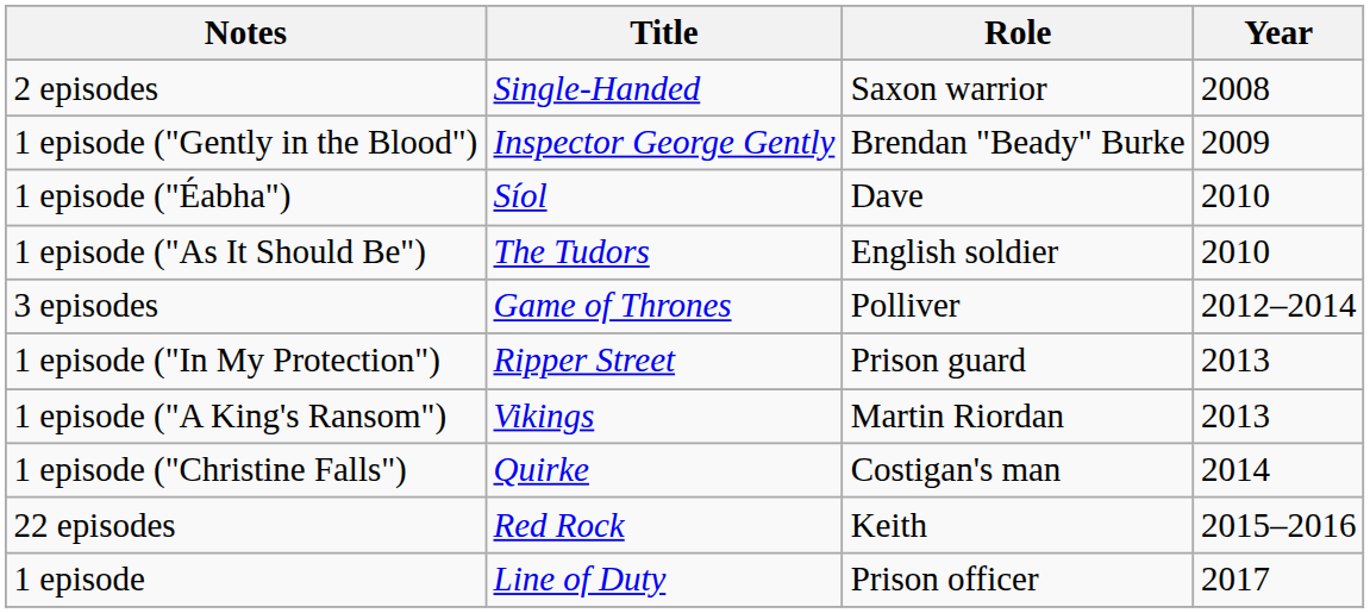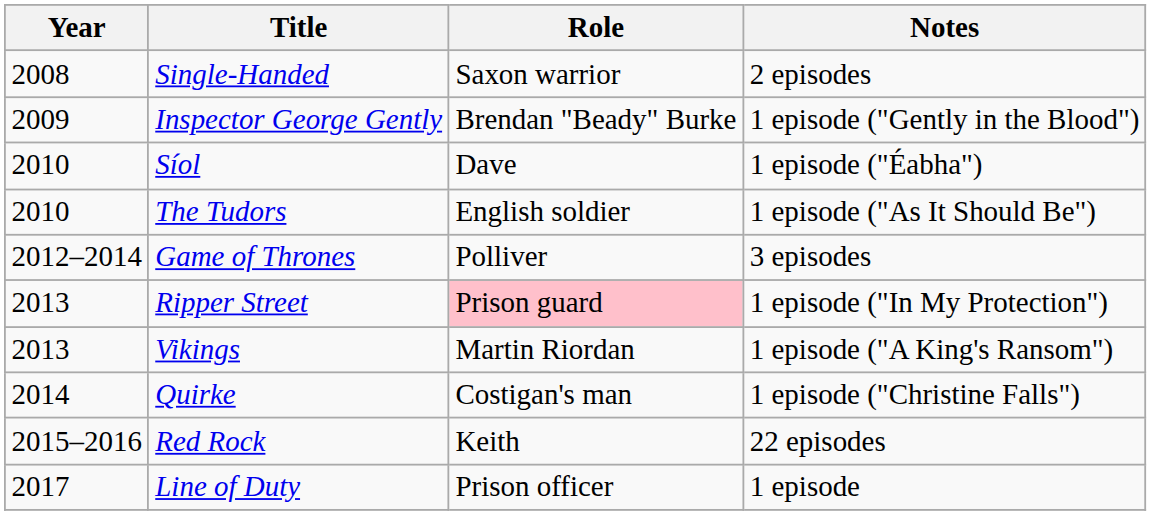columns swapped: Year <-> Notes
Ripper Street | Role: no background -> pink background
